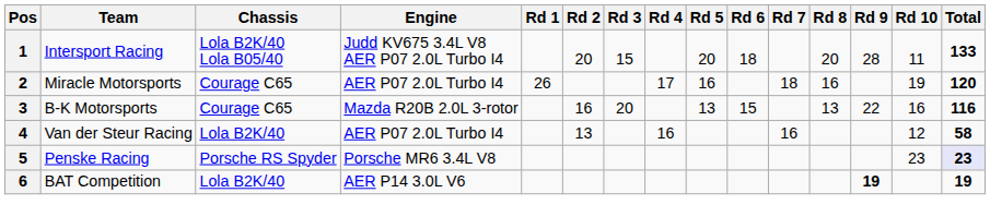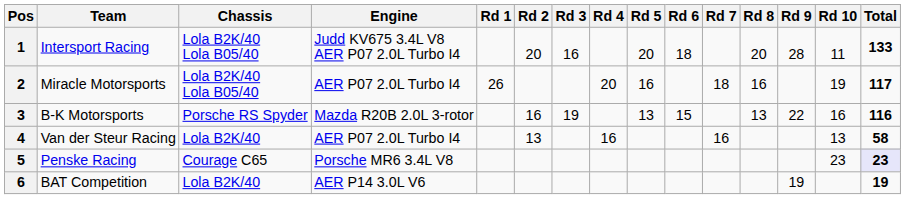1 | Rd 3: 15 -> 16
2 | Chassis: Courage C65 -> Lola B2K/40 Lola B05/40
2 | Rd 4: 17 -> 20
2 | Total: 120 -> 117
3 | Chassis: Courage C65 -> Porsche RS Spyder
3 | Rd 3: 20 -> 19
4 | Rd 10: 12 -> 13
5 | Chassis: Porsche RS Spyder -> Courage C65
6 | Rd 9: bold -> normal
